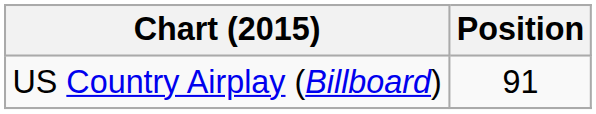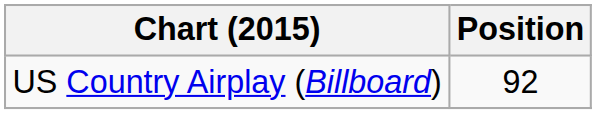US Country Airplay (Billboard) | Position: 91 -> 92
